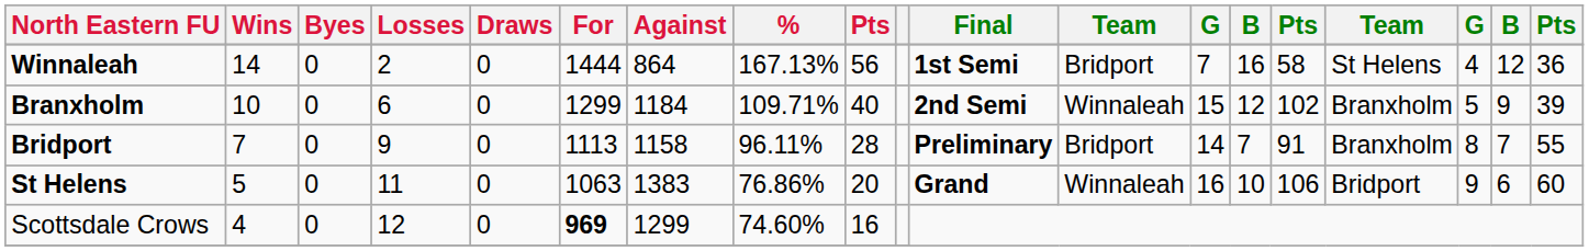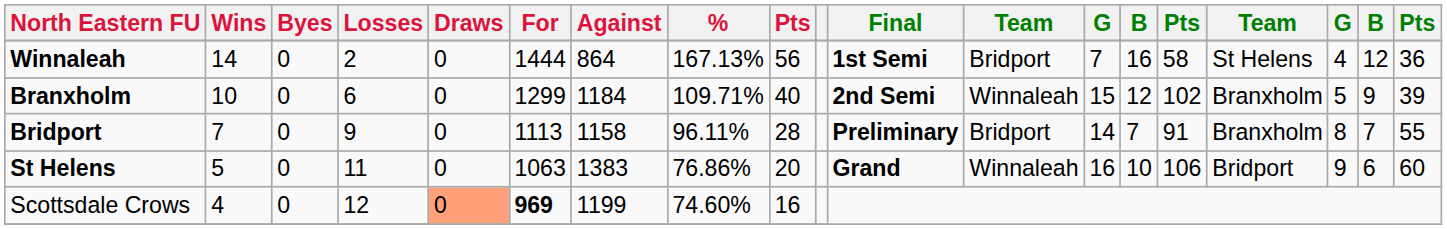Scottsdale Crows | Draws: no background -> lightsalmon background
Scottsdale Crows | Against: 1299 -> 1199
